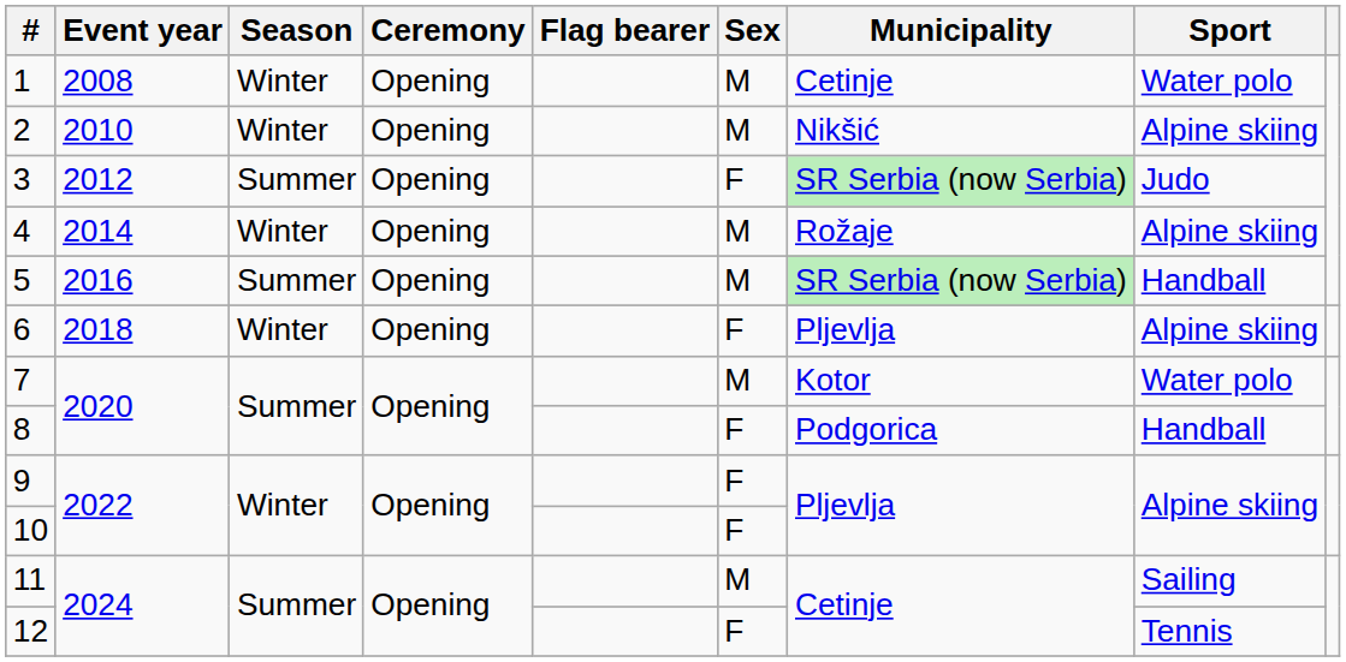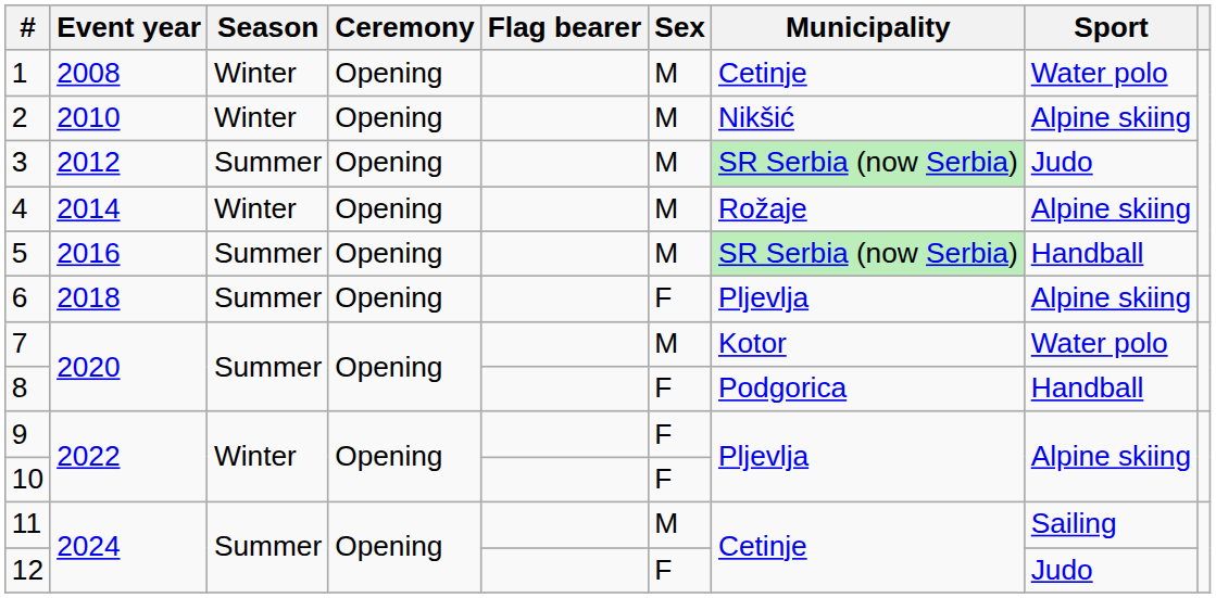3 | Sex: F -> M
6 | Season: Winter -> Summer
12 | Sport: Tennis -> Judo
